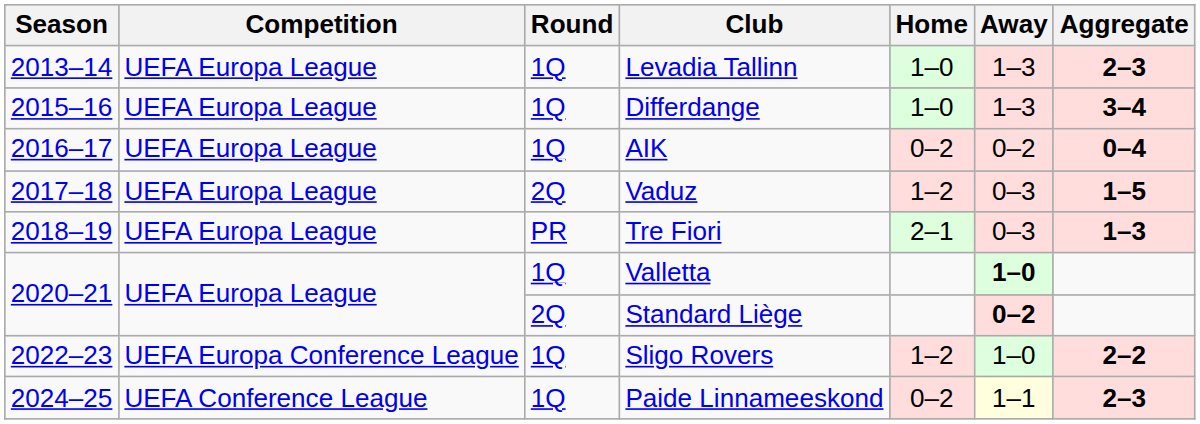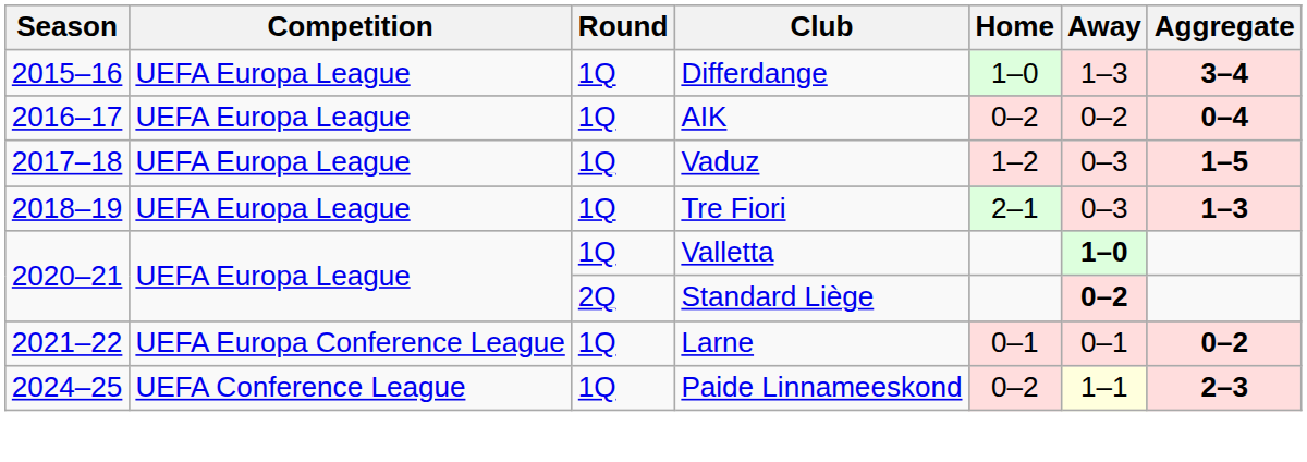- row: 2013–14 | UEFA Europa League | 1Q | Levadia Tallinn | 1–0 | 1–3 | 2–3
Vaduz | Round: 2Q -> 1Q
Tre Fiori | Round: PR -> 1Q
+ row: 2021–22 | UEFA Europa Conference League | 1Q | Larne | 0–1 | 0–1 | 0–2
- row: 2022–23 | UEFA Europa Conference League | 1Q | Sligo Rovers | 1–2 | 1–0 | 2–2
